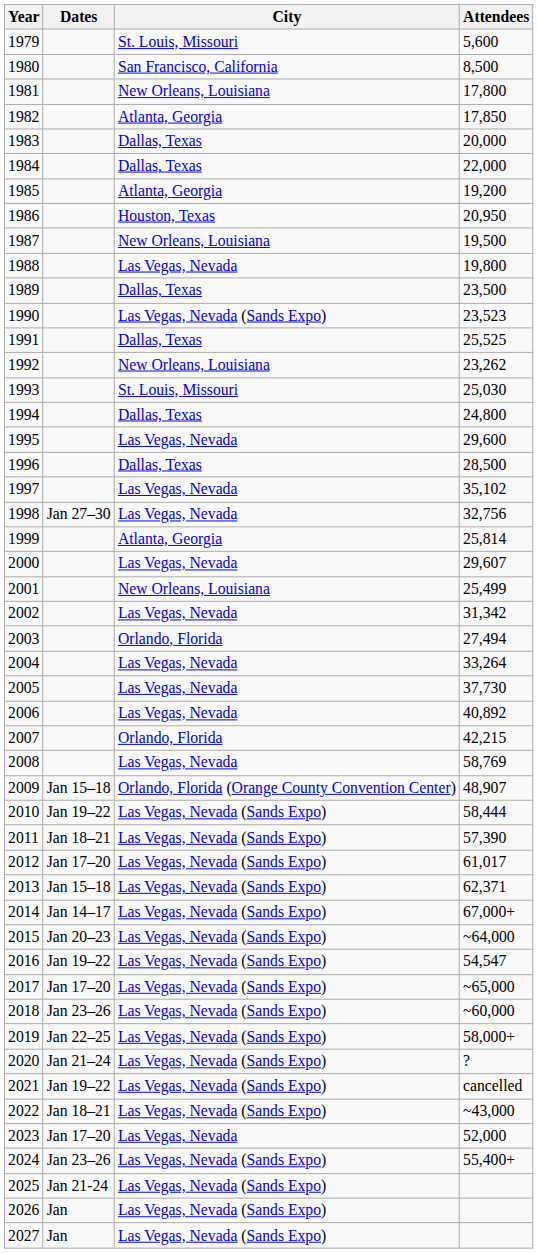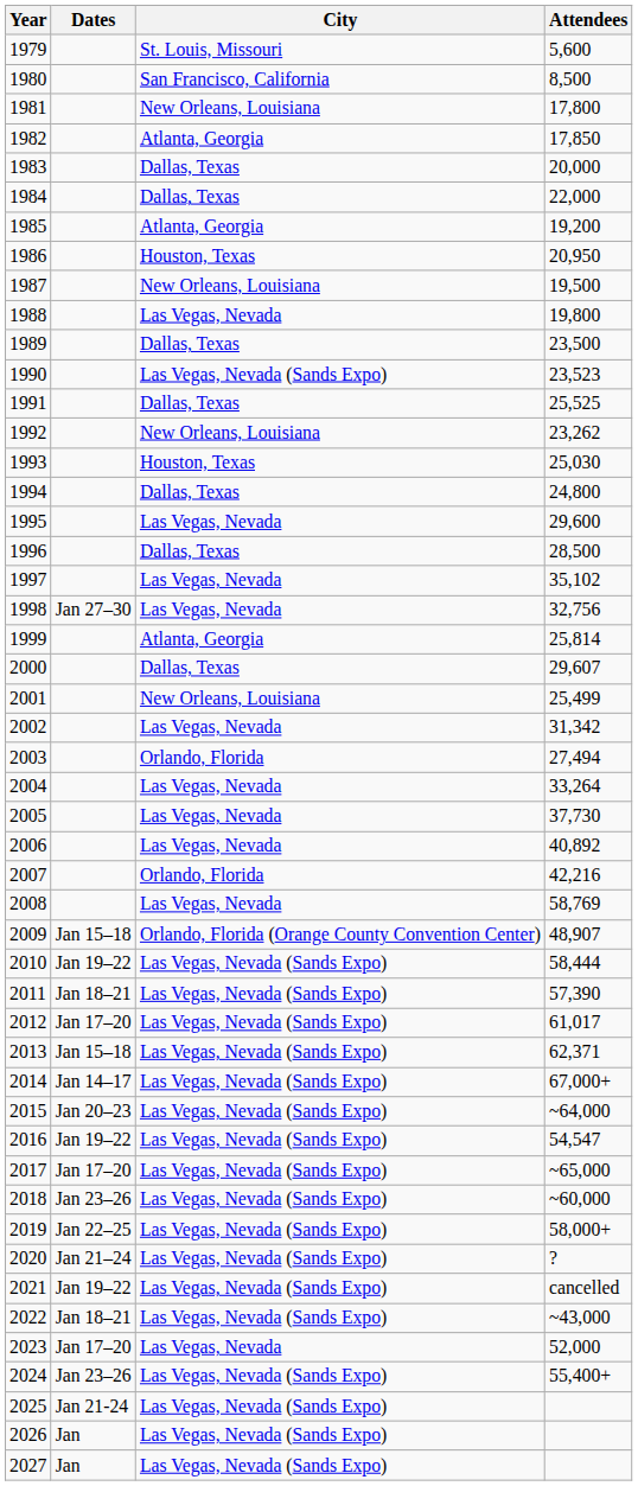1993 | City: St. Louis, Missouri -> Houston, Texas
2000 | City: Las Vegas, Nevada -> Dallas, Texas
2007 | Attendees: 42,215 -> 42,216
